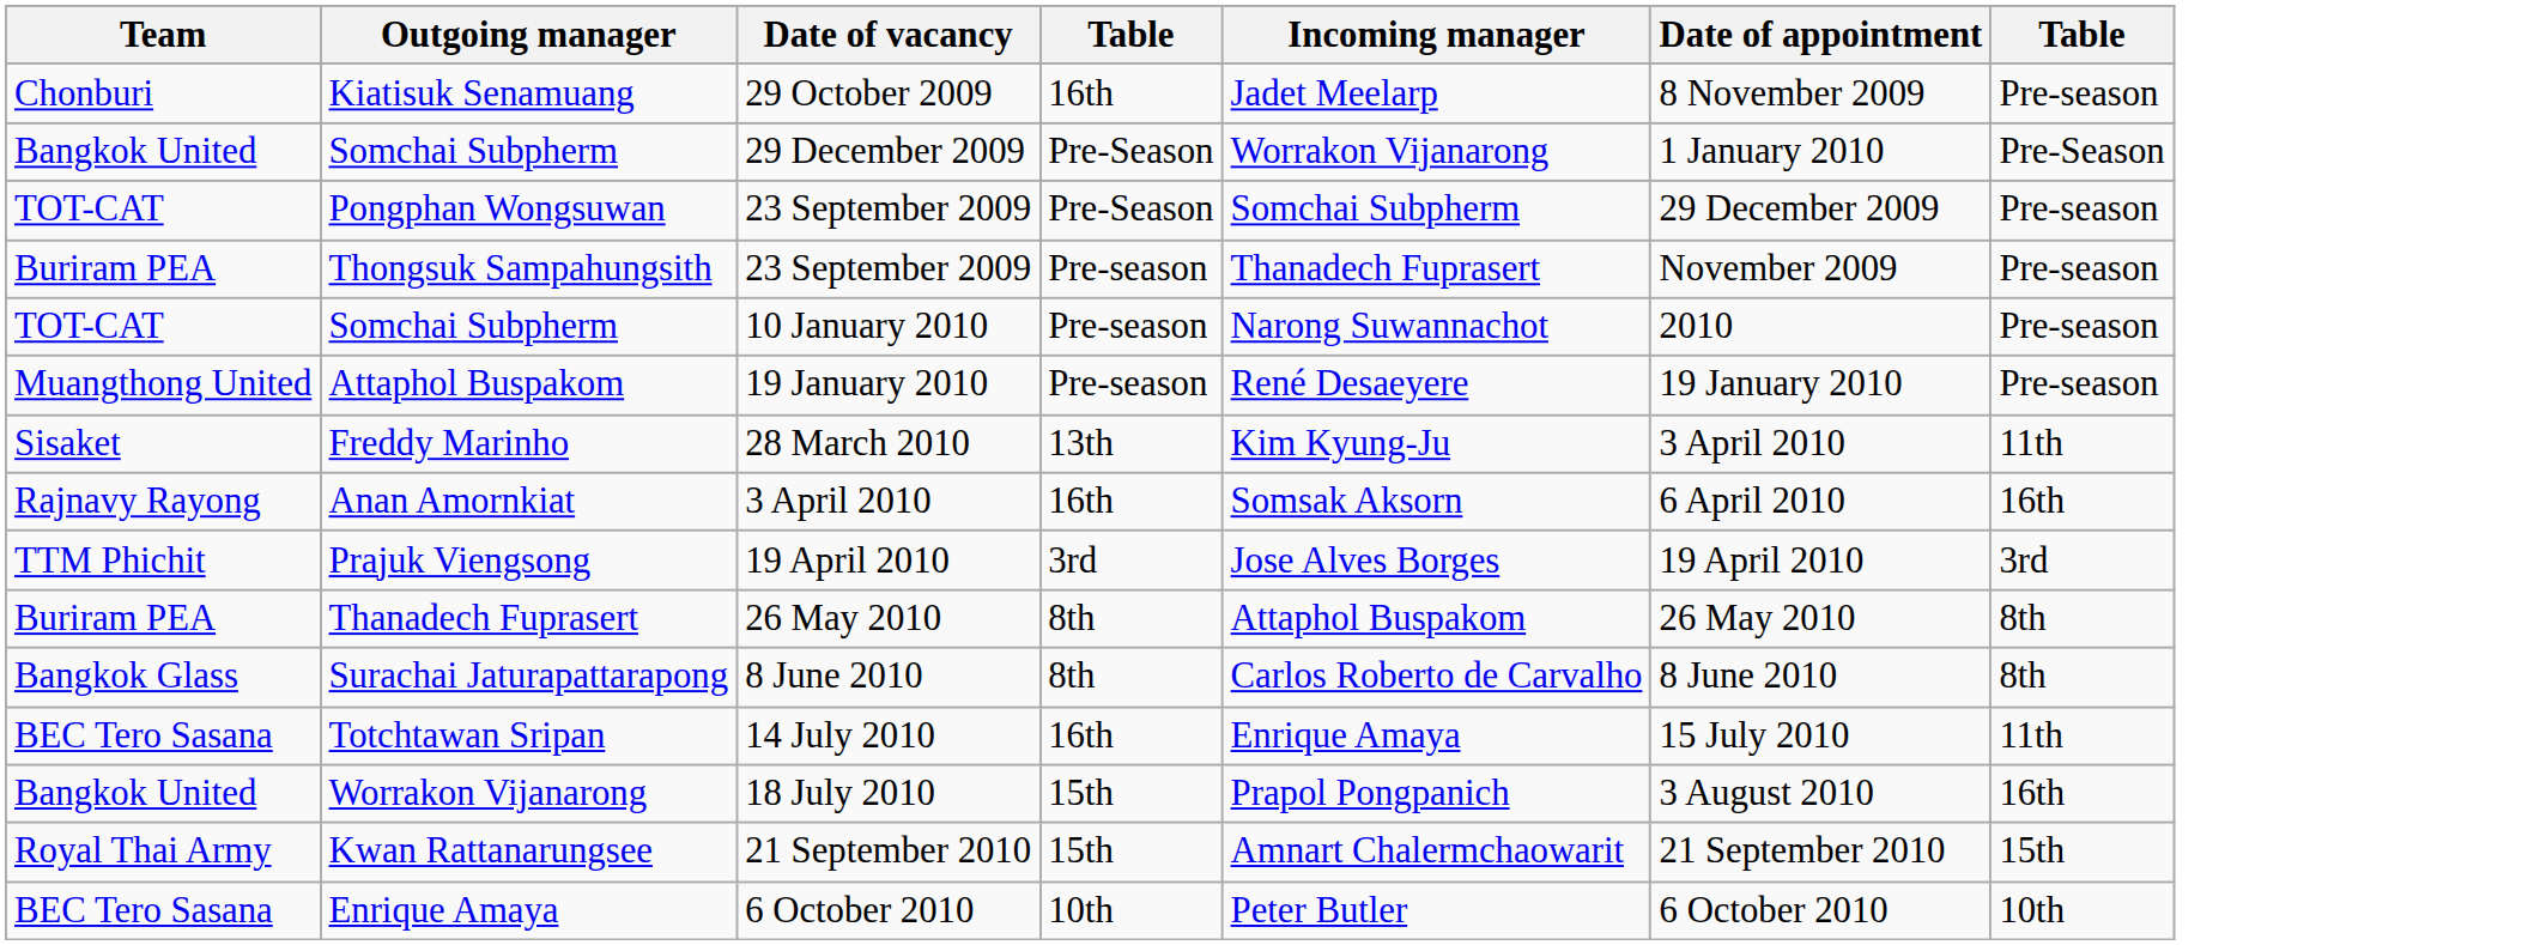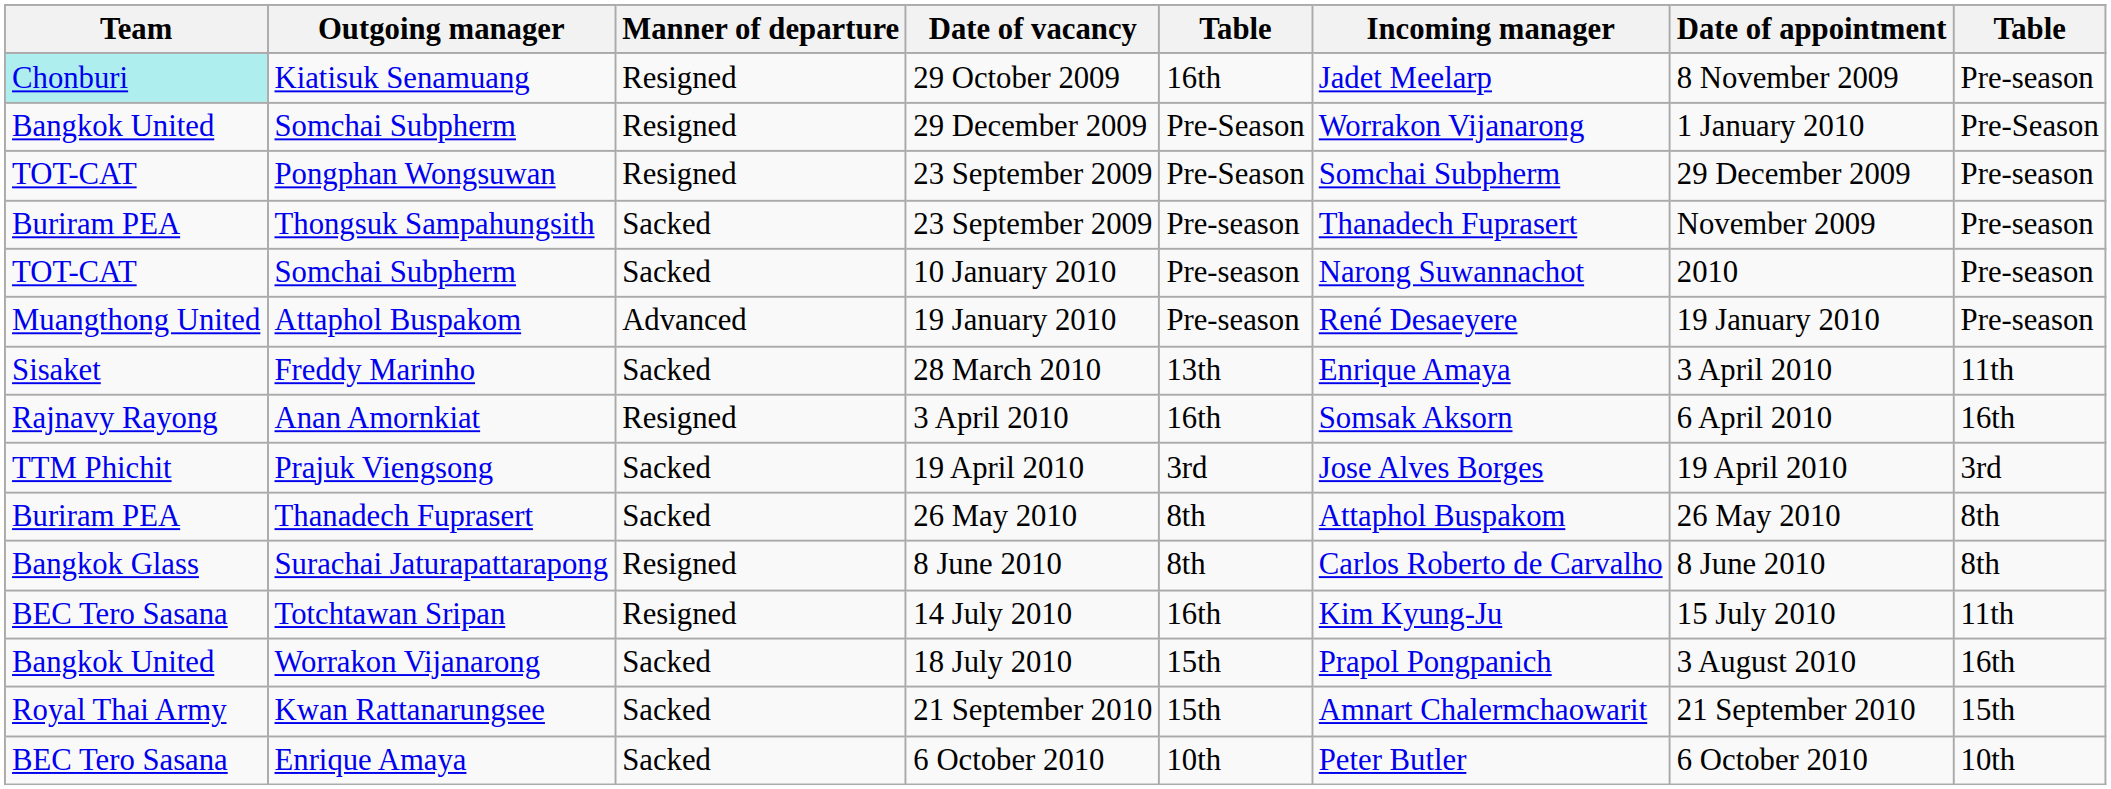+ column: Manner of departure | Resigned | Resigned | Resigned | Sacked | Sacked | Advanced | Sacked | Resigned | Sacked | Sacked | Resigned | Resigned | Sacked | Sacked | Sacked
Kiatisuk Senamuang | Team: no background -> paleturquoise background
Freddy Marinho | Incoming manager: Kim Kyung-Ju -> Enrique Amaya
Totchtawan Sripan | Incoming manager: Enrique Amaya -> Kim Kyung-Ju
